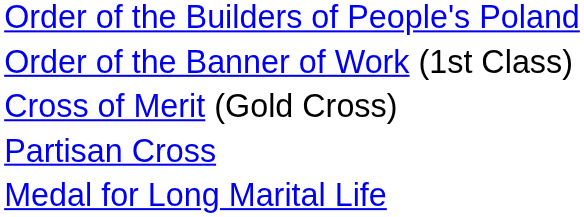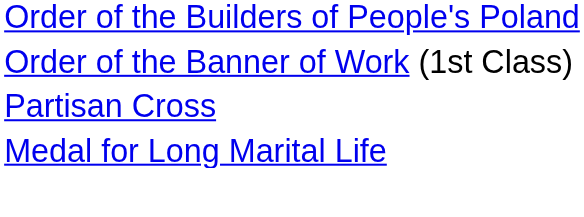- row: Cross of Merit (Gold Cross)
